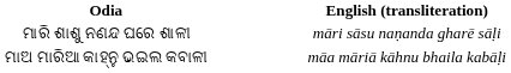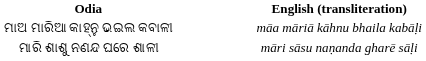rows swapped: ମାରି ଶାଶୁ ନଣନ୍ଦ ଘରେ ଶାଳୀ <-> ମାଅ ମାରିଆ କାହ୍ନୁ ଭଇଲ କବାଳୀ
